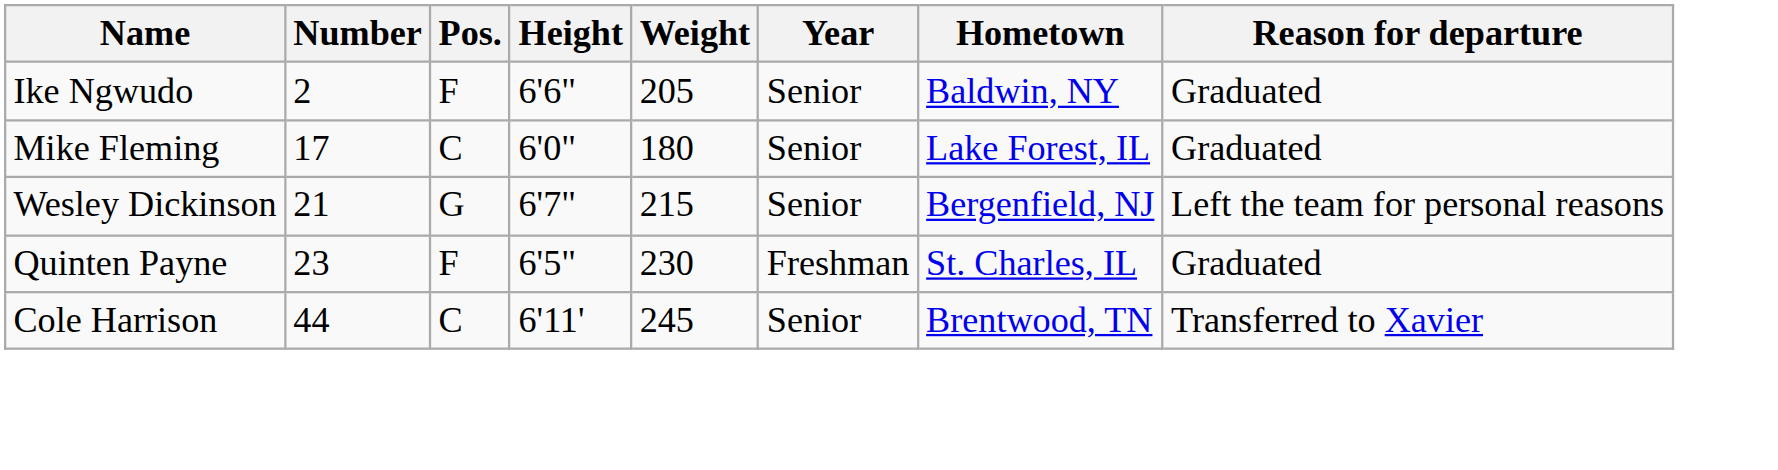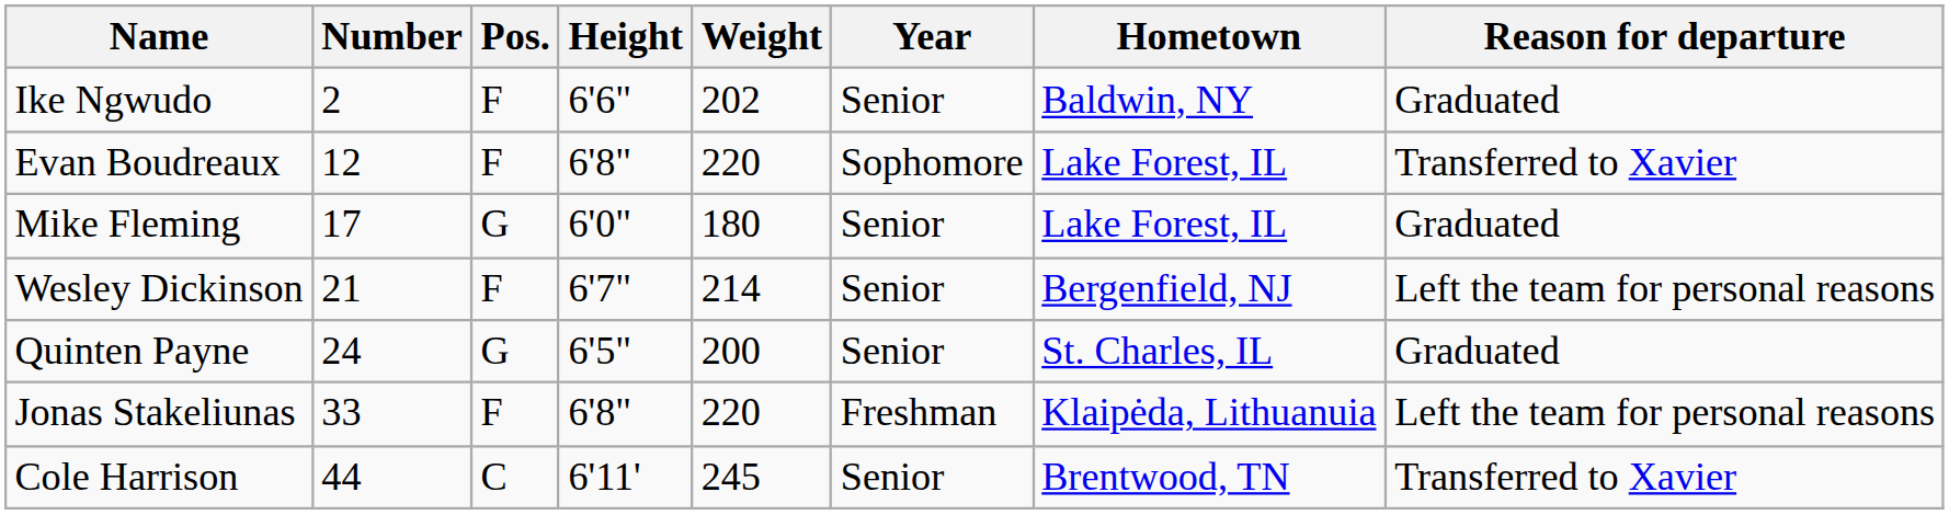Ike Ngwudo | Weight: 205 -> 202
+ row: Evan Boudreaux | 12 | F | 6'8" | 220 | Sophomore | Lake Forest, IL | Transferred to Xavier
Mike Fleming | Pos.: C -> G
Wesley Dickinson | Pos.: G -> F
Wesley Dickinson | Weight: 215 -> 214
Quinten Payne | Number: 23 -> 24
Quinten Payne | Pos.: F -> G
Quinten Payne | Weight: 230 -> 200
Quinten Payne | Year: Freshman -> Senior
+ row: Jonas Stakeliunas | 33 | F | 6'8" | 220 | Freshman | Klaipėda, Lithuanuia | Left the team for personal reasons
